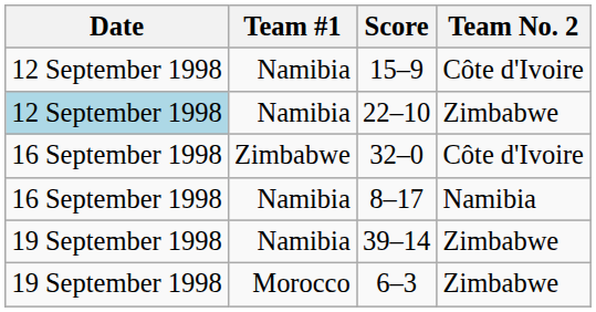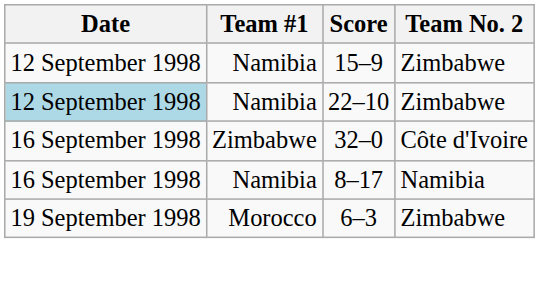15–9 | Team No. 2: Côte d'Ivoire -> Zimbabwe
- row: 19 September 1998 | Namibia | 39–14 | Zimbabwe
